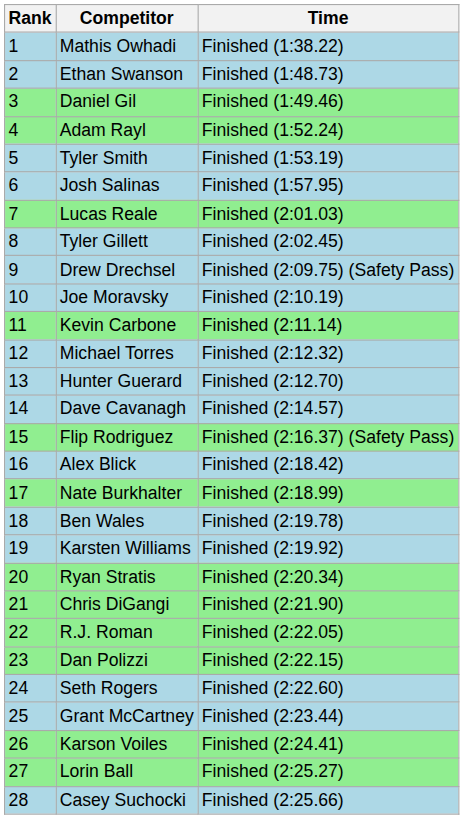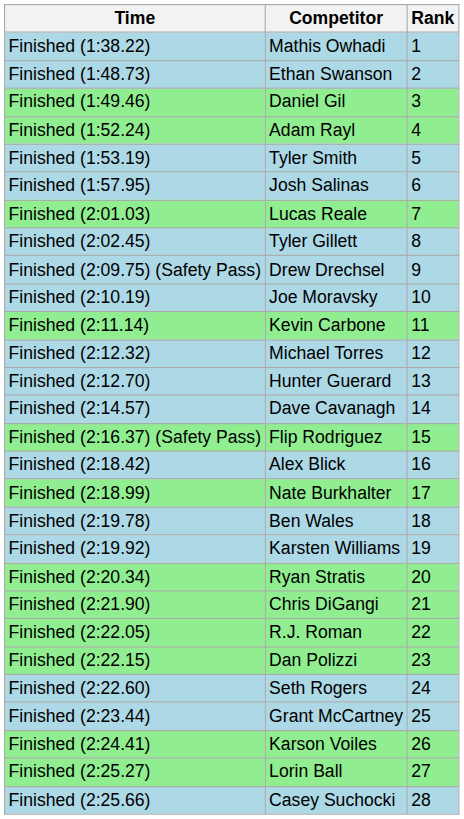columns swapped: Rank <-> Time
